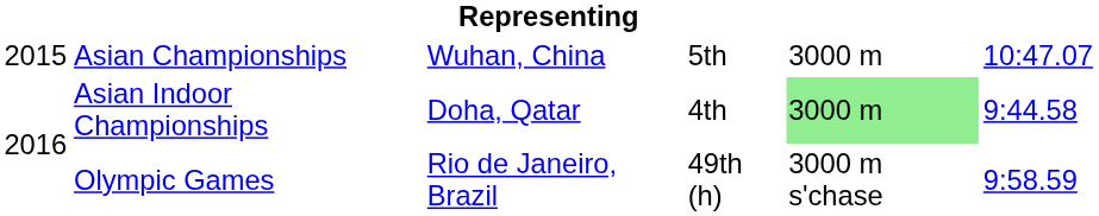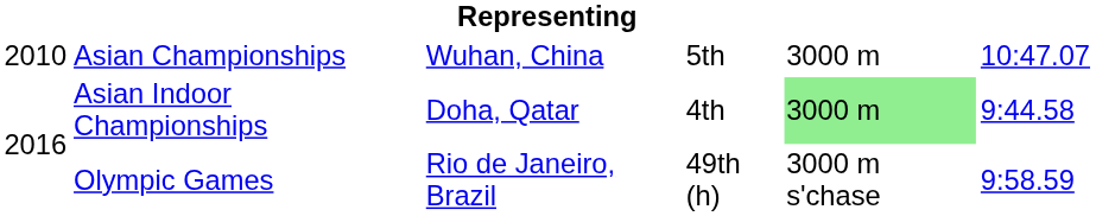Asian Championships | column 1: 2015 -> 2010
